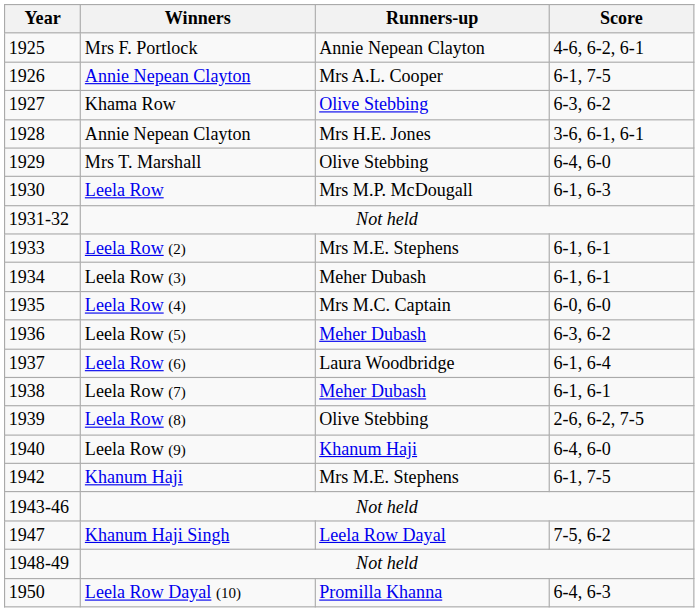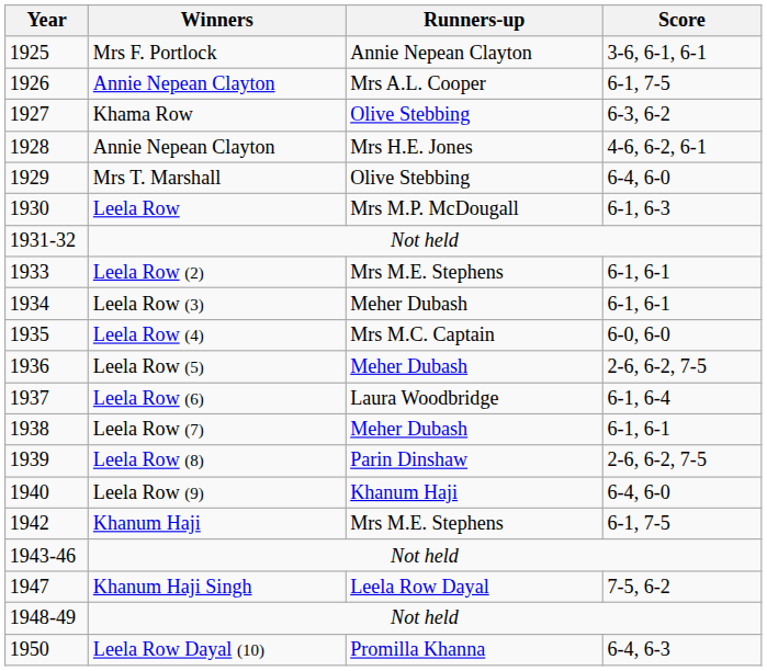1925 | Score: 4-6, 6-2, 6-1 -> 3-6, 6-1, 6-1
1928 | Score: 3-6, 6-1, 6-1 -> 4-6, 6-2, 6-1
1936 | Score: 6-3, 6-2 -> 2-6, 6-2, 7-5
1939 | Runners-up: Olive Stebbing -> Parin Dinshaw
